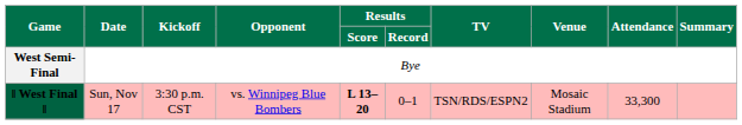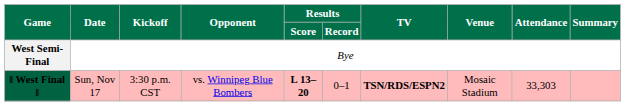ǁ West Final ǁ | TV: normal -> bold
ǁ West Final ǁ | Attendance: 33,300 -> 33,303
